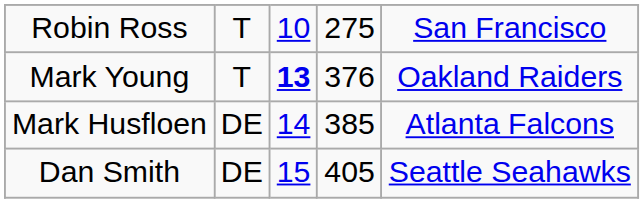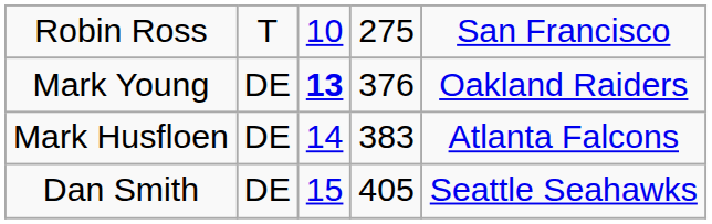Mark Young | column 2: T -> DE
Mark Husfloen | column 4: 385 -> 383
